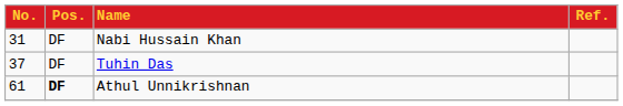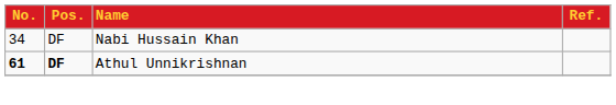Nabi Hussain Khan | No.: 31 -> 34
- row: 37 | DF | Tuhin Das
Athul Unnikrishnan | No.: normal -> bold
